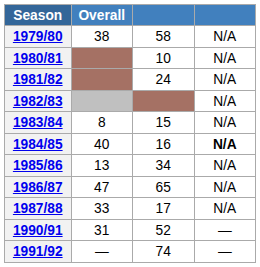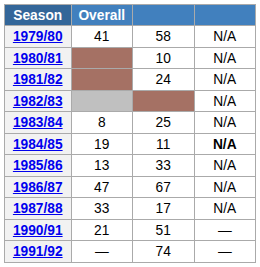1979/80 | Overall: 38 -> 41
1983/84 | column 3: 15 -> 25
1984/85 | Overall: 40 -> 19
1984/85 | column 3: 16 -> 11
1985/86 | column 3: 34 -> 33
1986/87 | column 3: 65 -> 67
1990/91 | Overall: 31 -> 21
1990/91 | column 3: 52 -> 51
